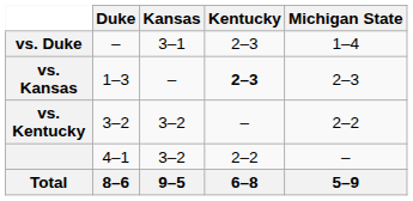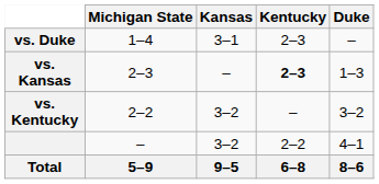columns swapped: Duke <-> Michigan State
